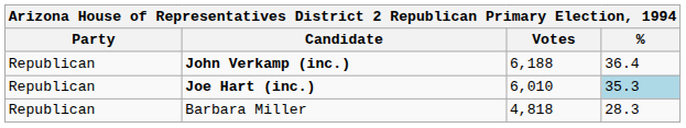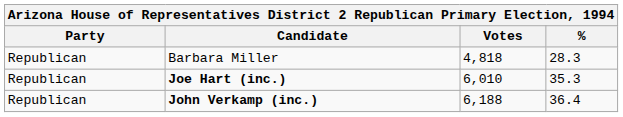rows swapped: John Verkamp (inc.) <-> Barbara Miller
Joe Hart (inc.) | %: lightblue background -> no background
